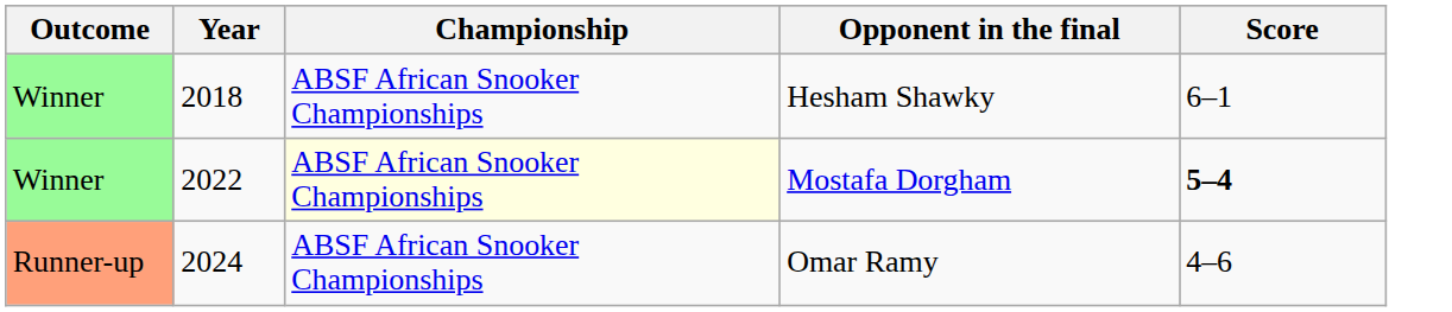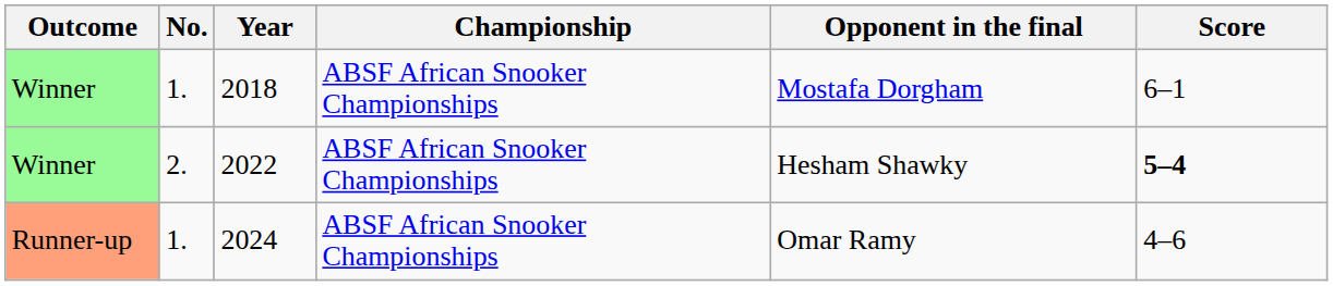+ column: No. | 1. | 2. | 1.
2018 | Opponent in the final: Hesham Shawky -> Mostafa Dorgham
2022 | Championship: lightyellow background -> no background
2022 | Opponent in the final: Mostafa Dorgham -> Hesham Shawky
